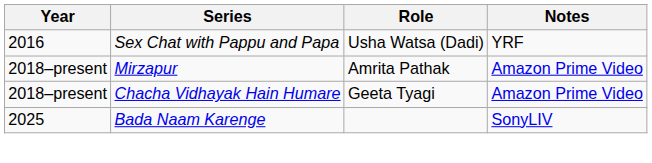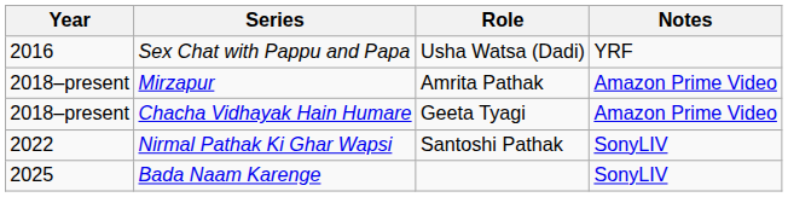+ row: 2022 | Nirmal Pathak Ki Ghar Wapsi | Santoshi Pathak | SonyLIV
